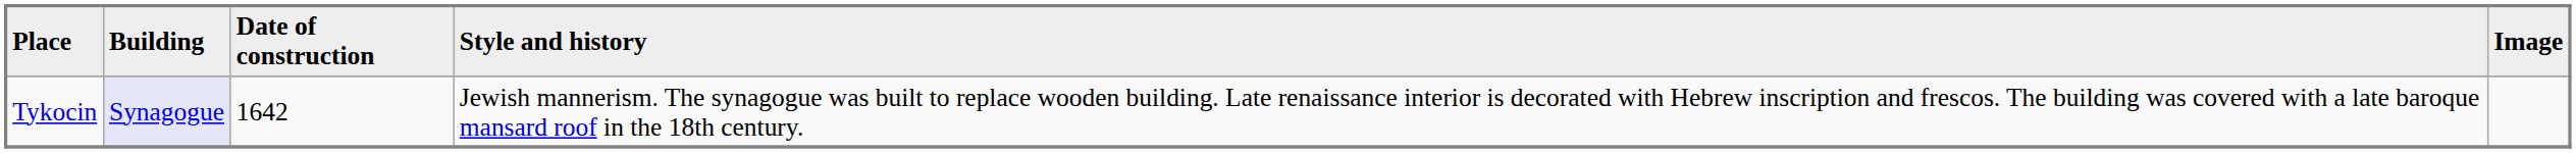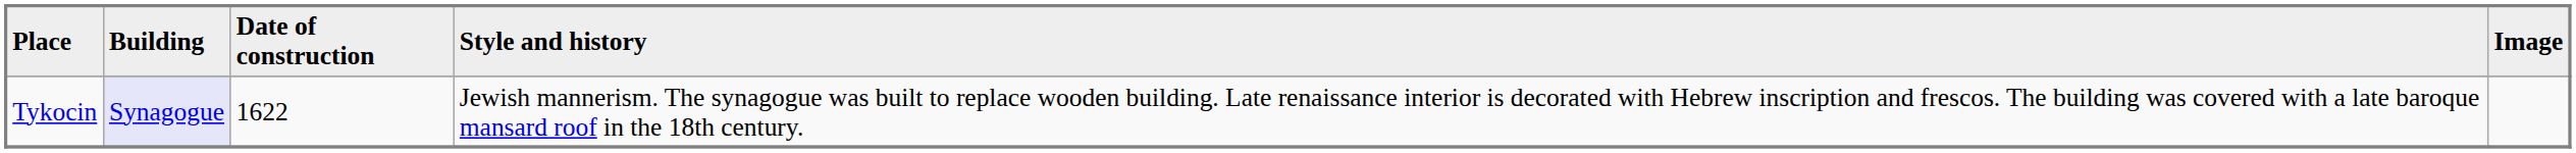Tykocin | Date of construction: 1642 -> 1622
